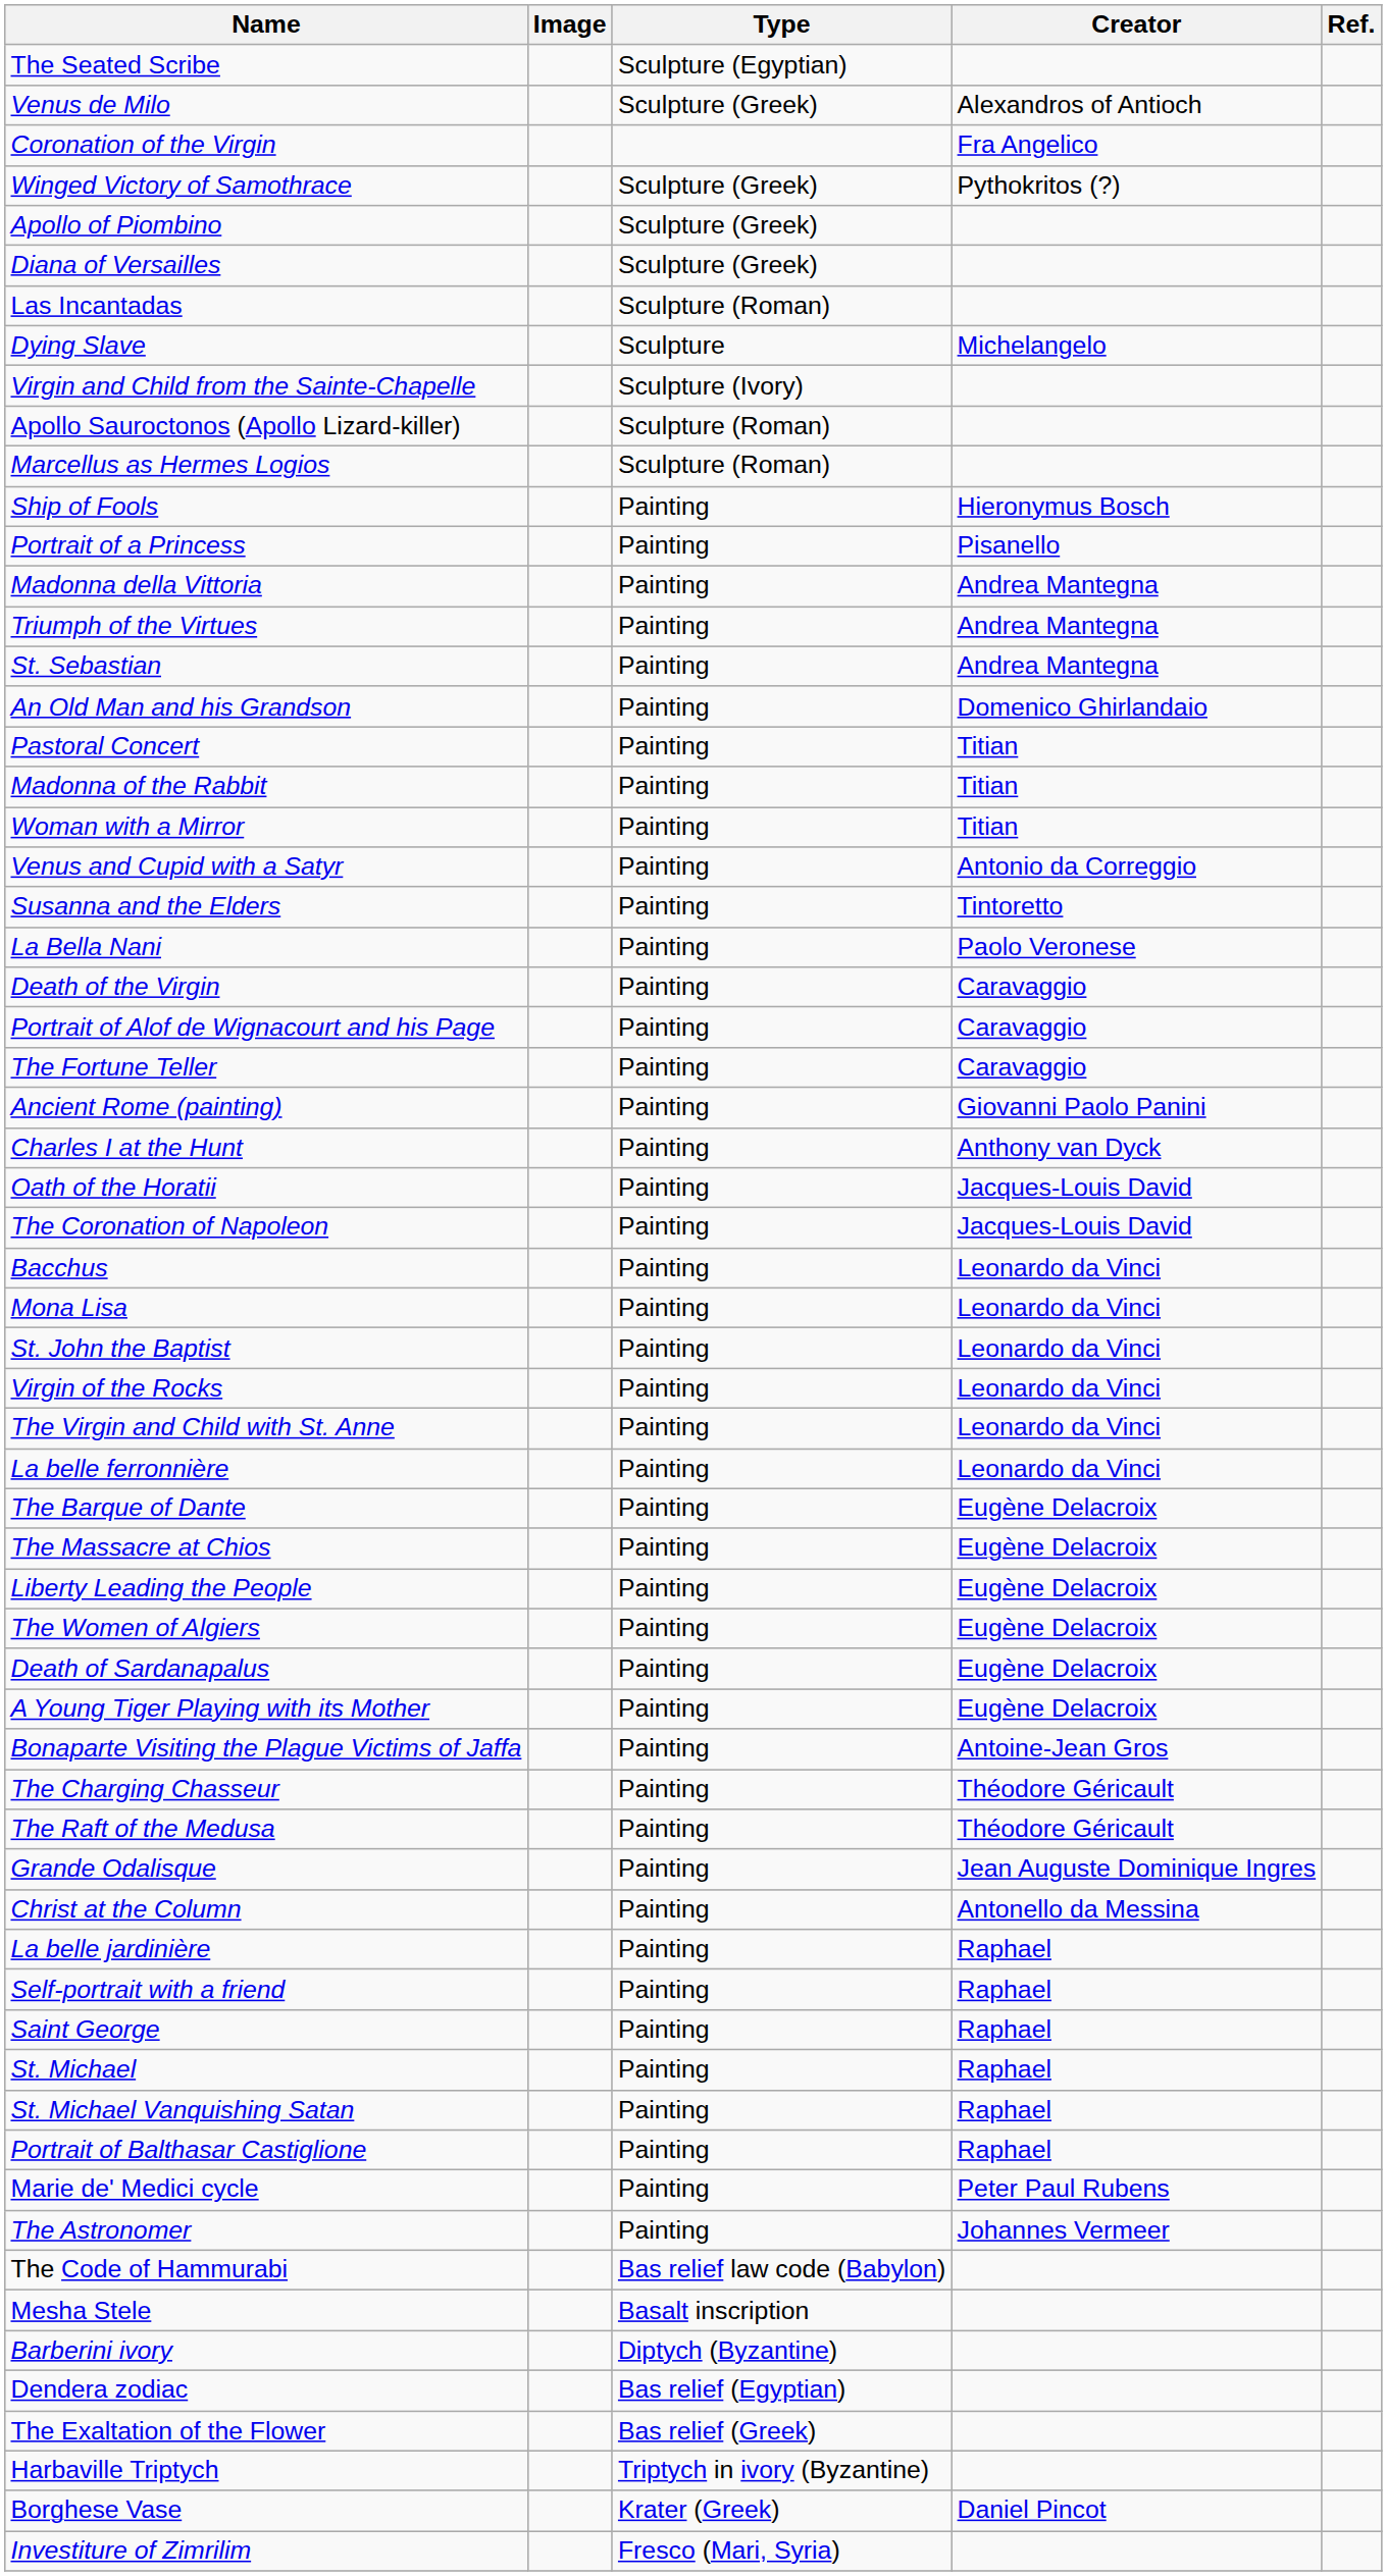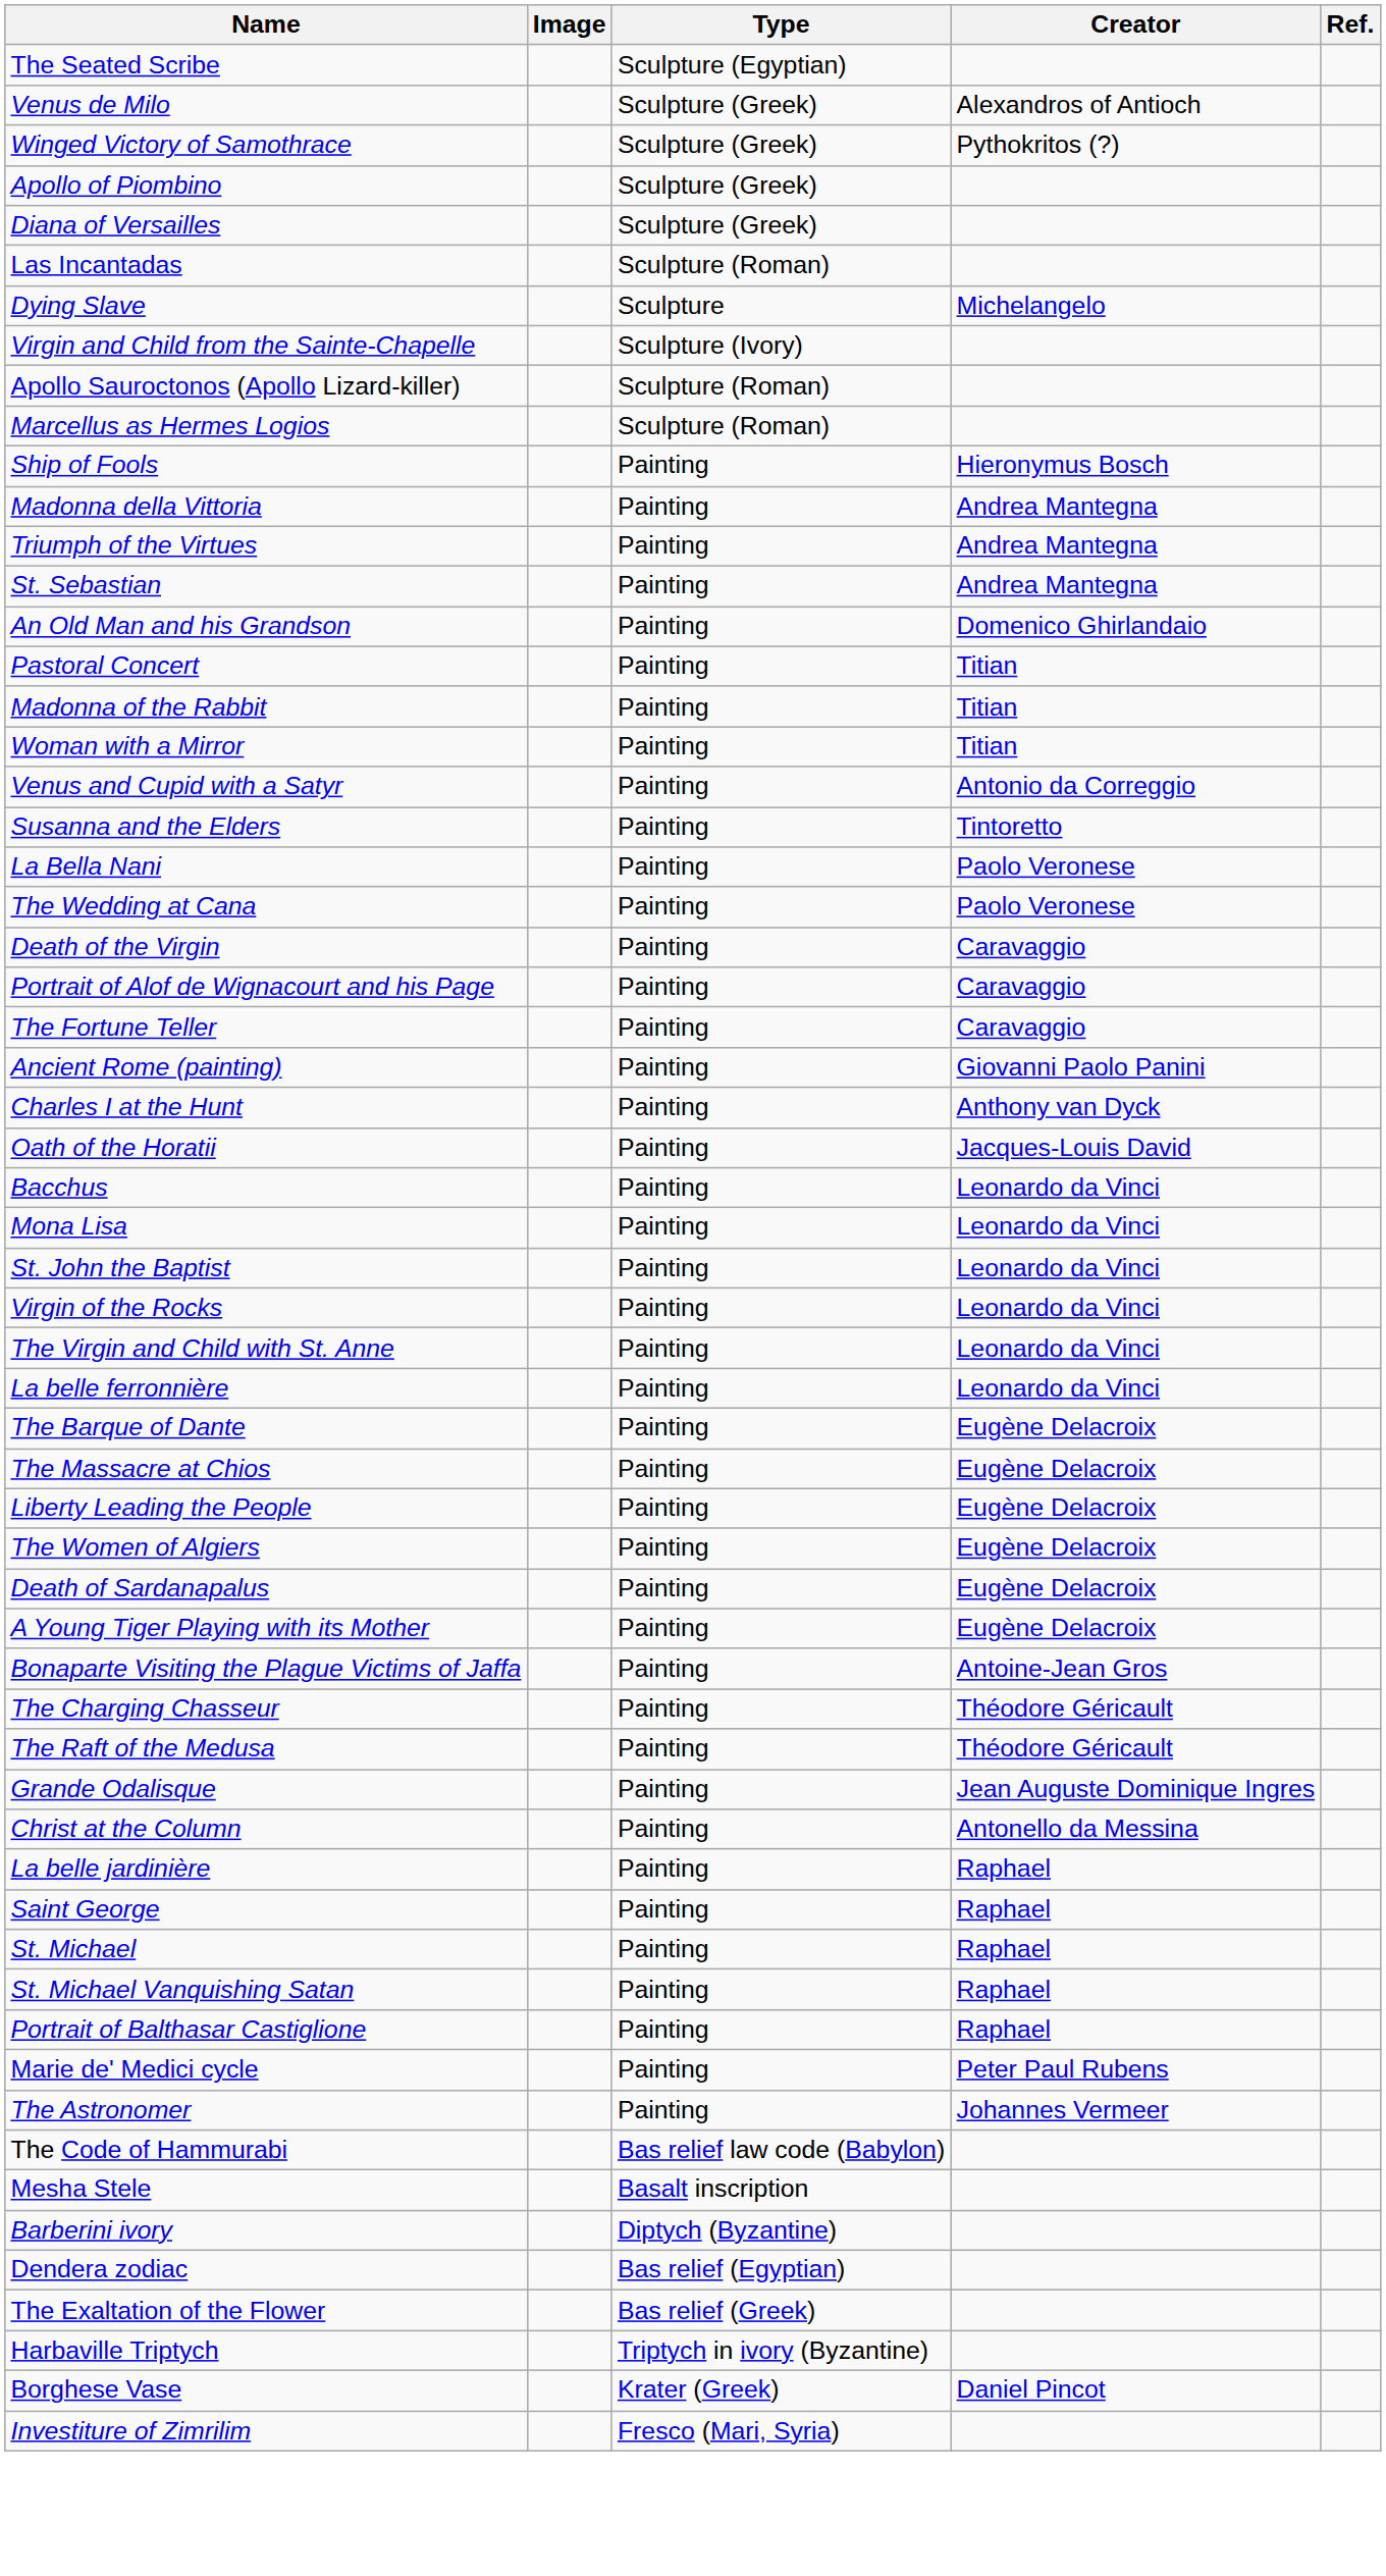- row: Coronation of the Virgin | Fra Angelico
- row: Portrait of a Princess | Painting | Pisanello
+ row: The Wedding at Cana | Painting | Paolo Veronese
- row: The Coronation of Napoleon | Painting | Jacques-Louis David
- row: Self-portrait with a friend | Painting | Raphael
